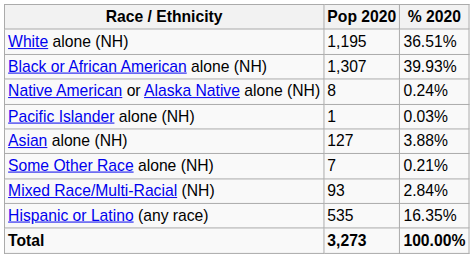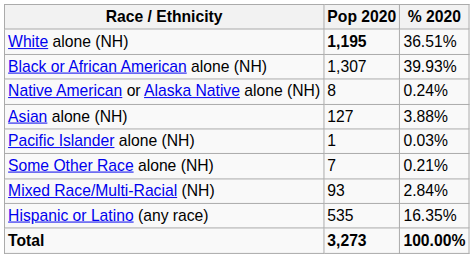White alone (NH) | Pop 2020: normal -> bold
rows swapped: Asian alone (NH) <-> Pacific Islander alone (NH)
